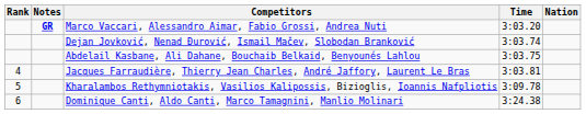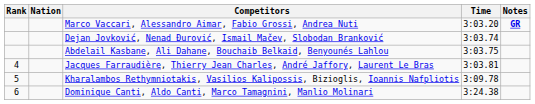columns swapped: Nation <-> Notes
